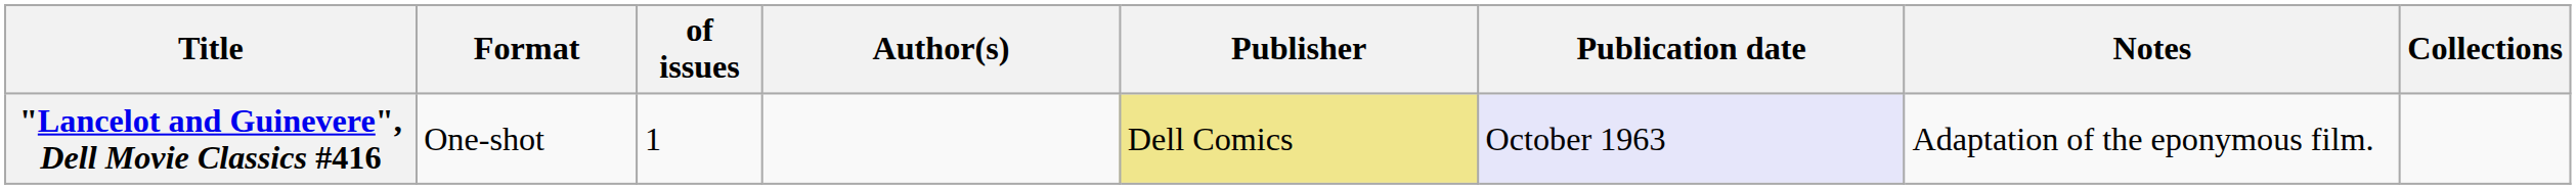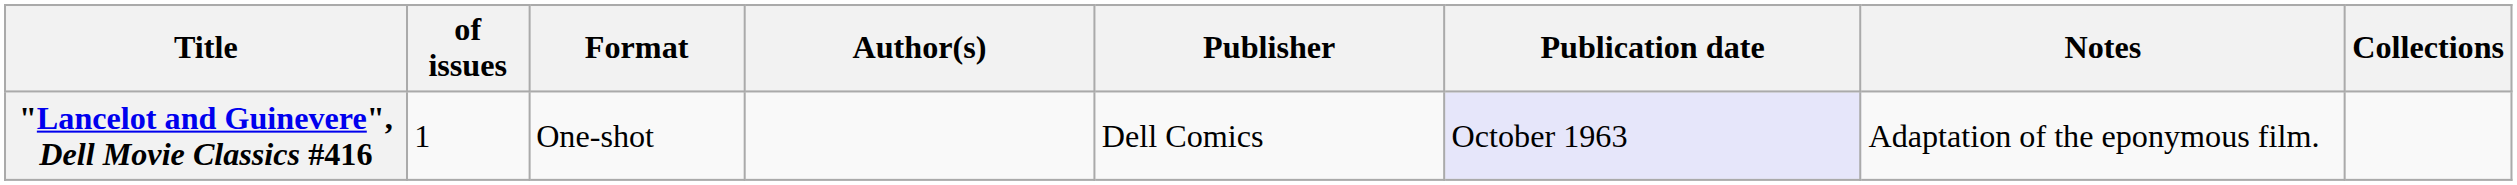columns swapped: of issues <-> Format
"Lancelot and Guinevere", Dell Movie Classics #416 | Publisher: khaki background -> no background
